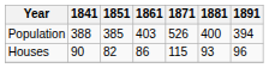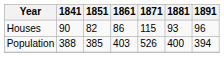rows swapped: Population <-> Houses
